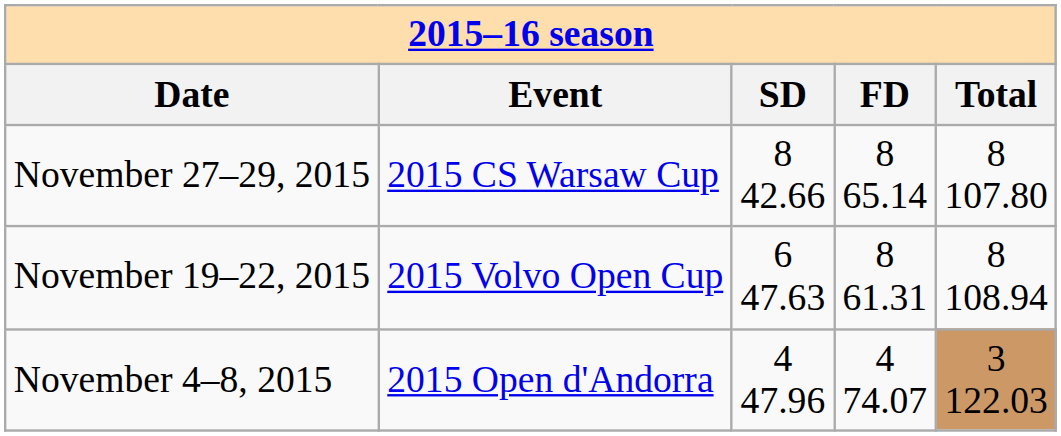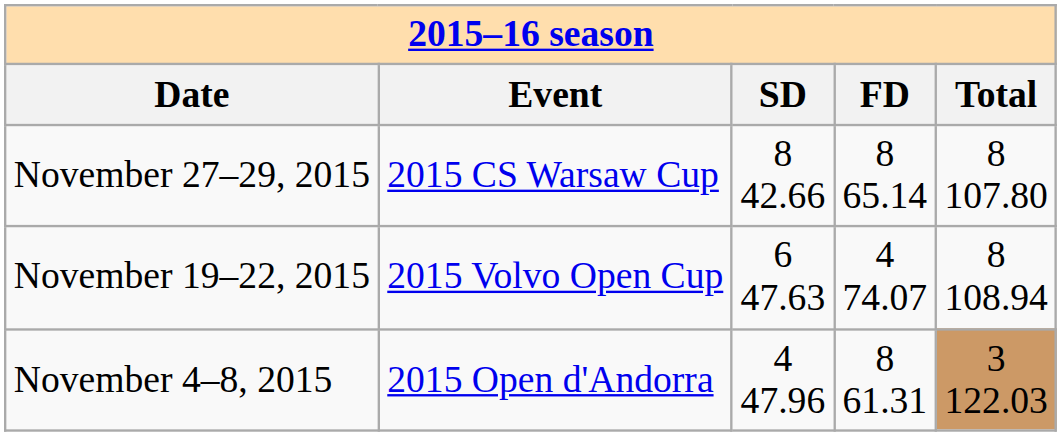November 19–22, 2015 | FD: 8 61.31 -> 4 74.07
November 4–8, 2015 | FD: 4 74.07 -> 8 61.31
